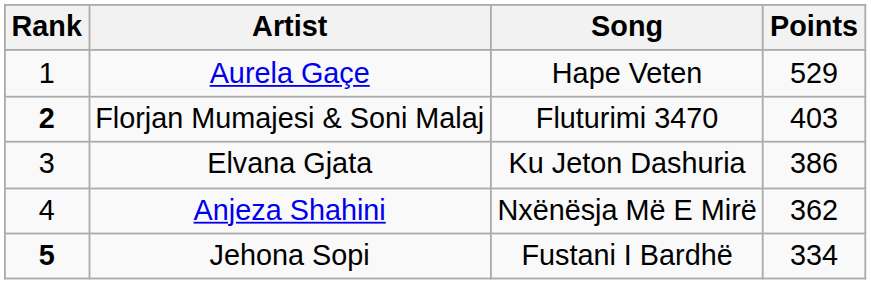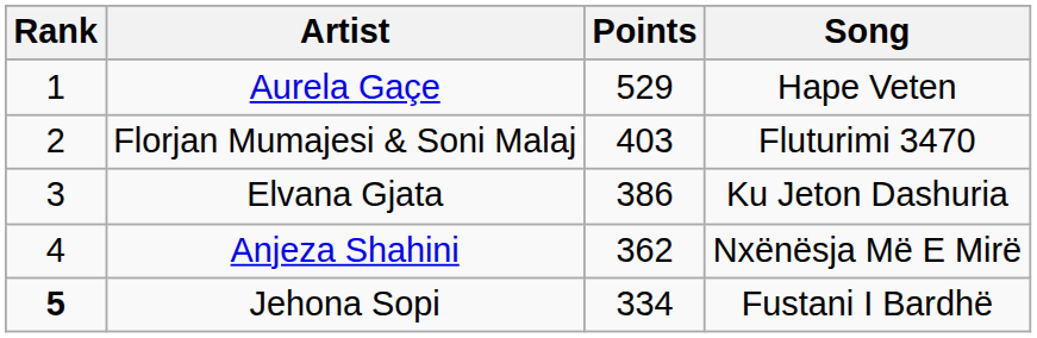columns swapped: Song <-> Points
Florjan Mumajesi & Soni Malaj | Rank: bold -> normal
